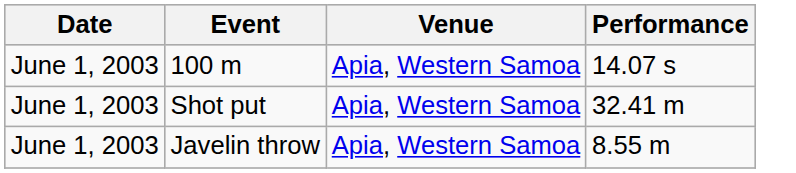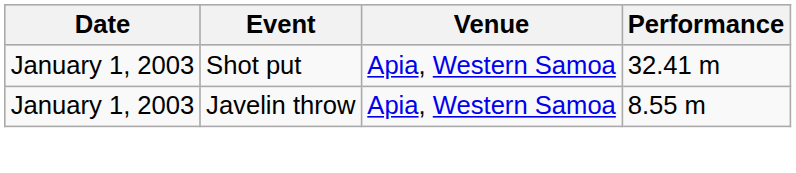- row: June 1, 2003 | 100 m | Apia, Western Samoa | 14.07 s
Shot put | Date: June 1, 2003 -> January 1, 2003
Javelin throw | Date: June 1, 2003 -> January 1, 2003
